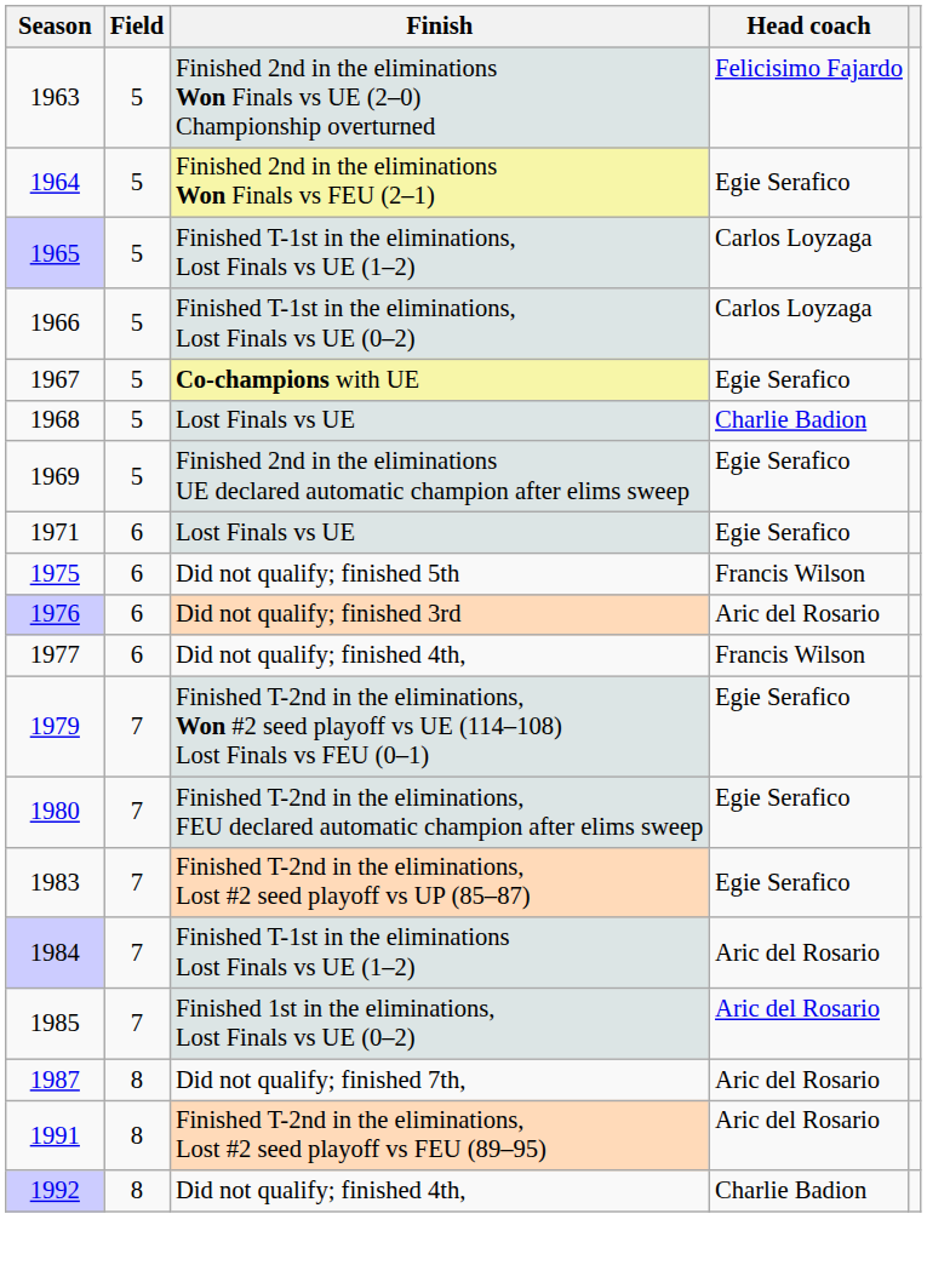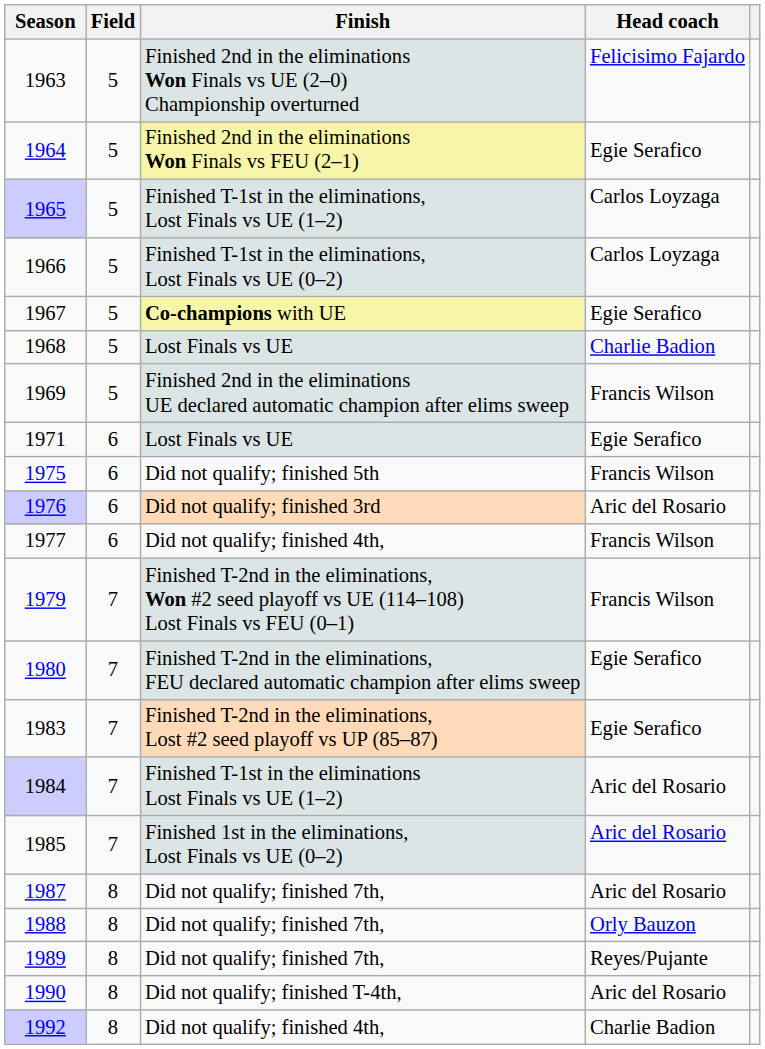1969 | Head coach: Egie Serafico -> Francis Wilson
1979 | Head coach: Egie Serafico -> Francis Wilson
+ row: 1988 | 8 | Did not qualify; finished 7th, | Orly Bauzon
+ row: 1989 | 8 | Did not qualify; finished 7th, | Reyes/Pujante
+ row: 1990 | 8 | Did not qualify; finished T-4th, | Aric del Rosario
- row: 1991 | 8 | Finished T-2nd in the eliminations, Lost #2 seed playoff vs FEU (89–95) | Aric del Rosario
